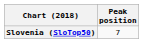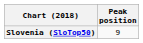Slovenia (SloTop50) | Peak position: 7 -> 9
